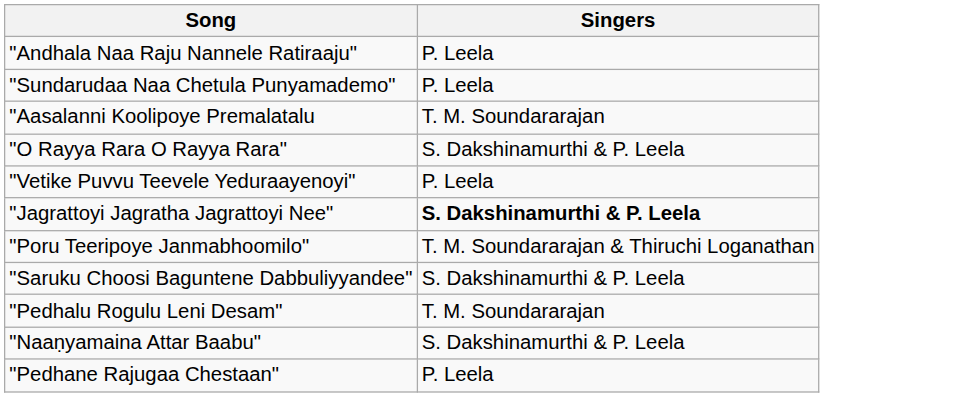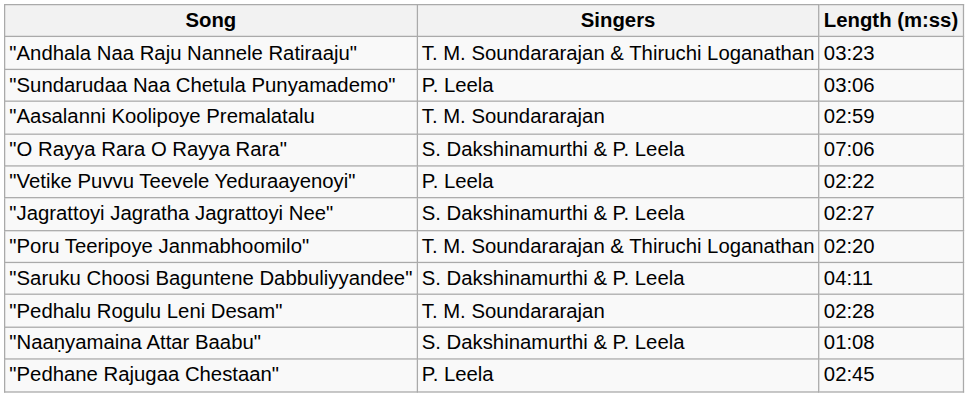+ column: Length (m:ss) | 03:23 | 03:06 | 02:59 | 07:06 | 02:22 | 02:27 | 02:20 | 04:11 | 02:28 | 01:08 | 02:45
"Andhala Naa Raju Nannele Ratiraaju" | Singers: P. Leela -> T. M. Soundararajan & Thiruchi Loganathan
"Jagrattoyi Jagratha Jagrattoyi Nee" | Singers: bold -> normal
